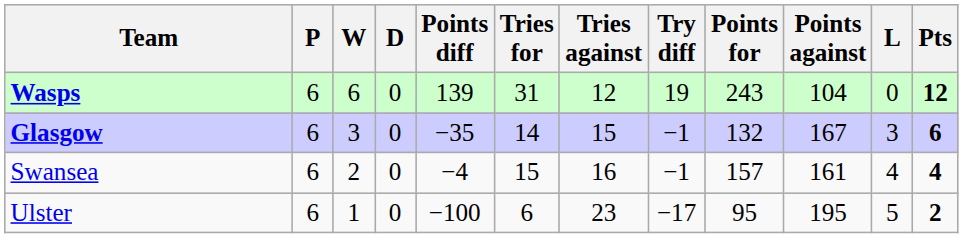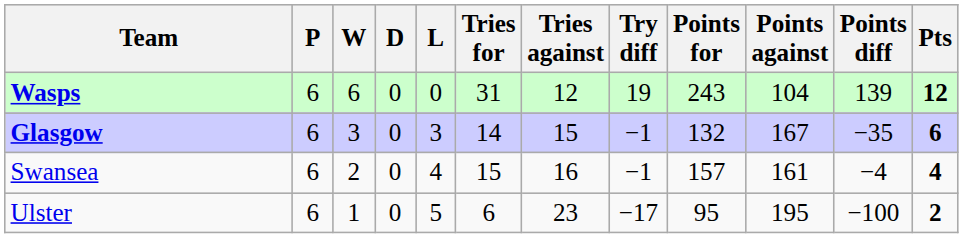columns swapped: L <-> Points diff
